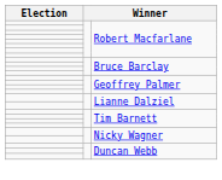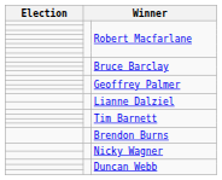+ row: Brendon Burns
